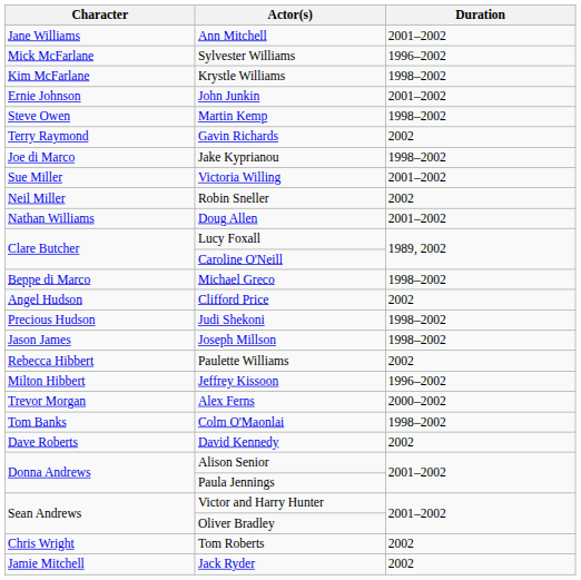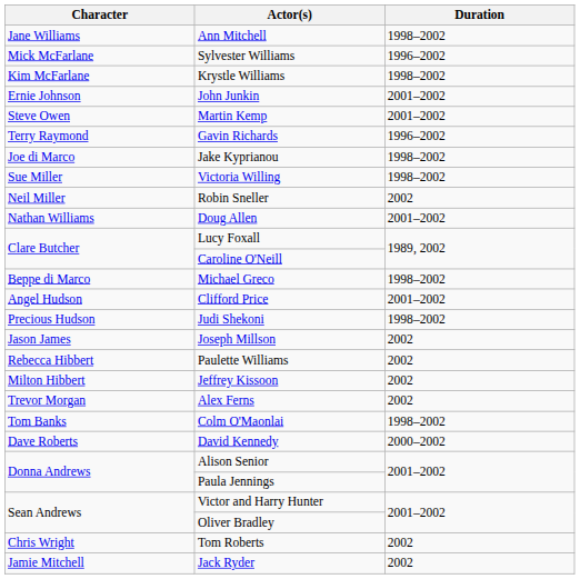Ann Mitchell | Duration: 2001–2002 -> 1998–2002
Martin Kemp | Duration: 1998–2002 -> 2001–2002
Gavin Richards | Duration: 2002 -> 1996–2002
Victoria Willing | Duration: 2001–2002 -> 1998–2002
Clifford Price | Duration: 2002 -> 2001–2002
Joseph Millson | Duration: 1998–2002 -> 2002
Jeffrey Kissoon | Duration: 1996–2002 -> 2002
Alex Ferns | Duration: 2000–2002 -> 2002
David Kennedy | Duration: 2002 -> 2000–2002
